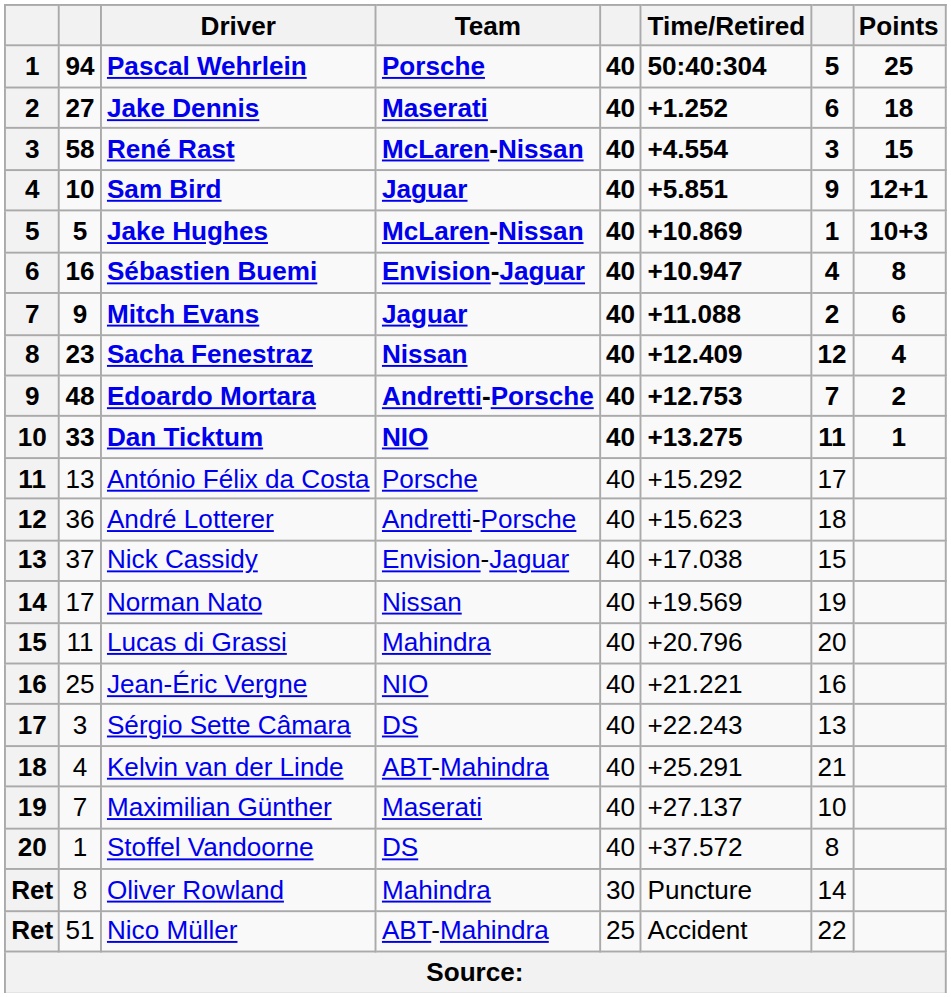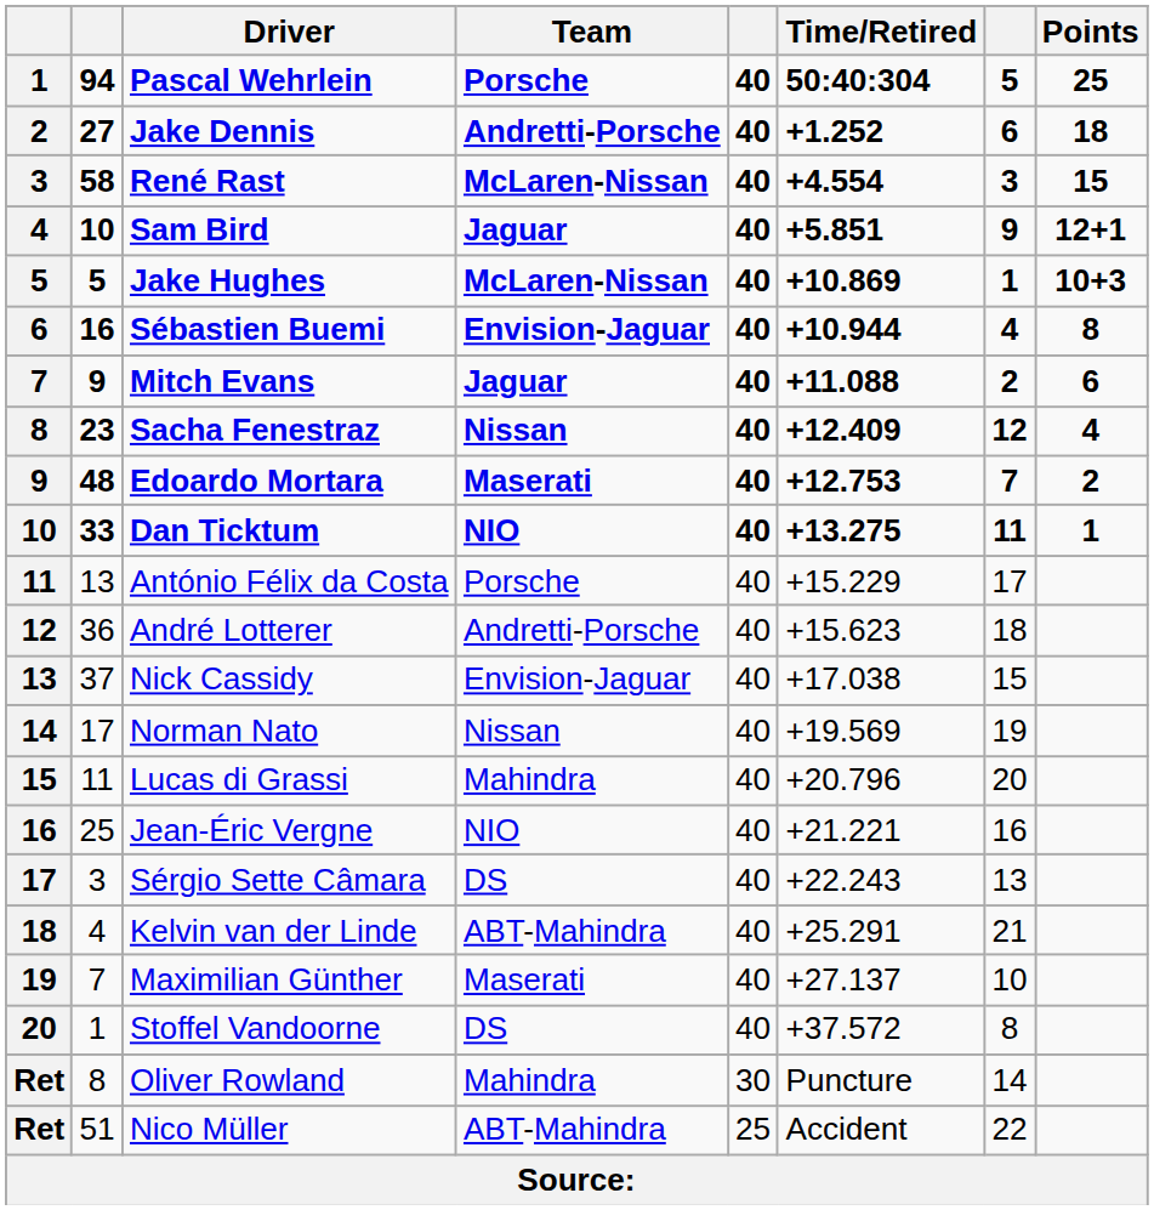Jake Dennis | Team: Maserati -> Andretti-Porsche
Sébastien Buemi | Time/Retired: +10.947 -> +10.944
Edoardo Mortara | Team: Andretti-Porsche -> Maserati
António Félix da Costa | Time/Retired: +15.292 -> +15.229
